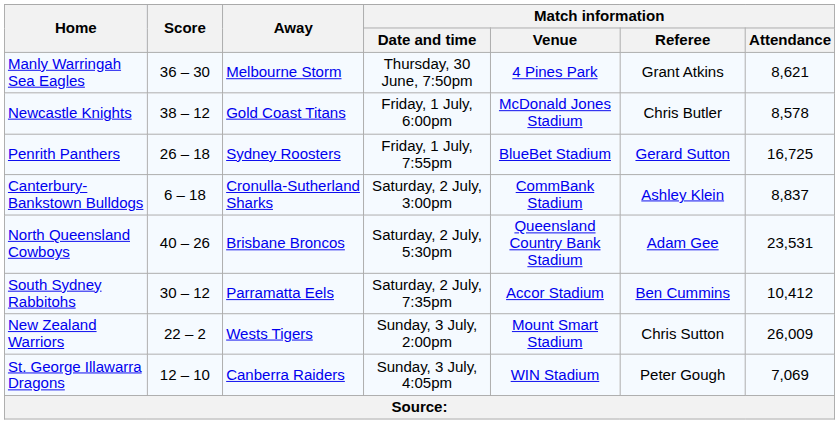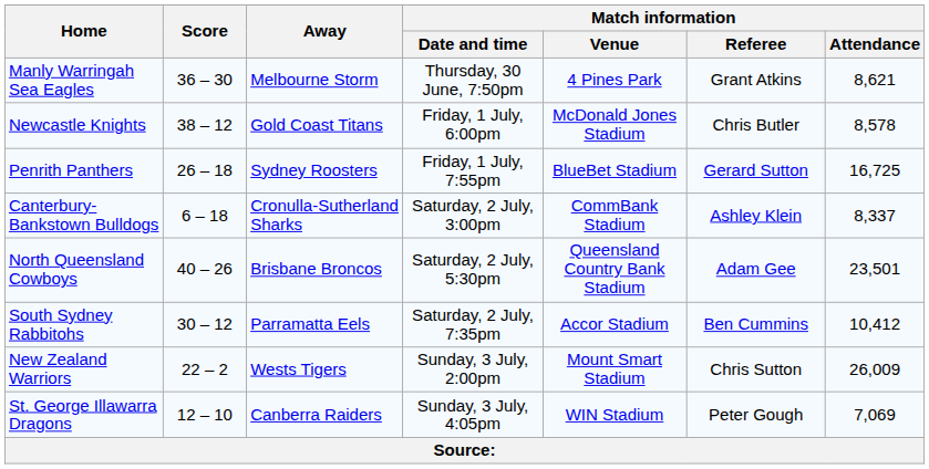Canterbury-Bankstown Bulldogs | Match information / Attendance: 8,837 -> 8,337
North Queensland Cowboys | Match information / Attendance: 23,531 -> 23,501
